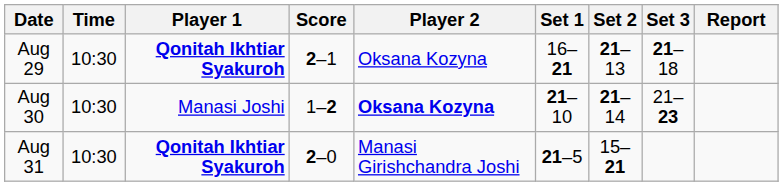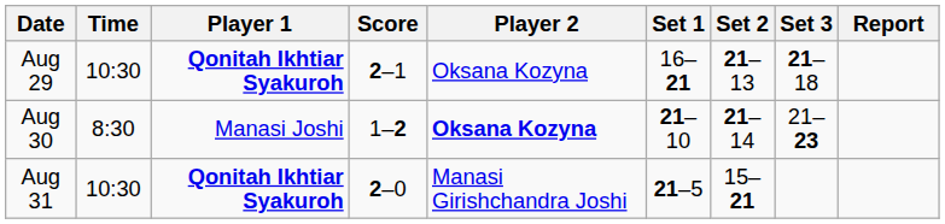Aug 30 | Time: 10:30 -> 8:30
